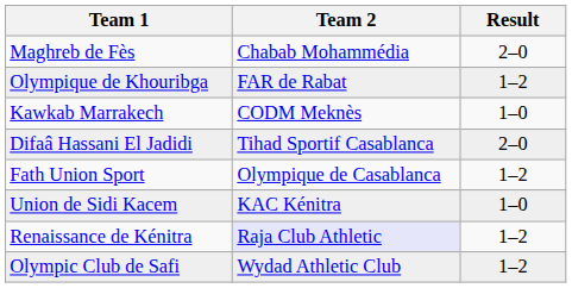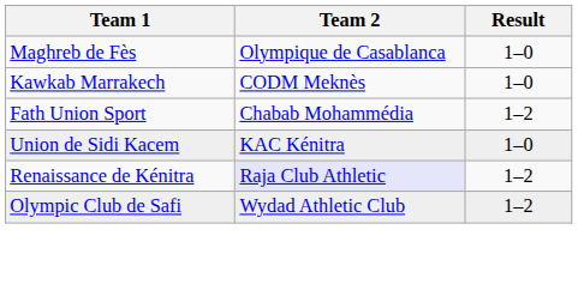Maghreb de Fès | Team 2: Chabab Mohammédia -> Olympique de Casablanca
Maghreb de Fès | Result: 2–0 -> 1–0
- row: Olympique de Khouribga | FAR de Rabat | 1–2
- row: Difaâ Hassani El Jadidi | Tihad Sportif Casablanca | 2–0
Fath Union Sport | Team 2: Olympique de Casablanca -> Chabab Mohammédia
